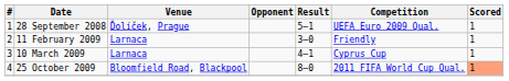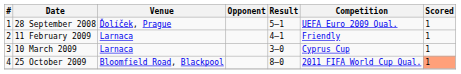11 February 2009 | Result: 3–0 -> 4–1
10 March 2009 | Result: 4–1 -> 3–0
